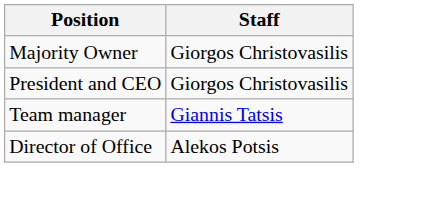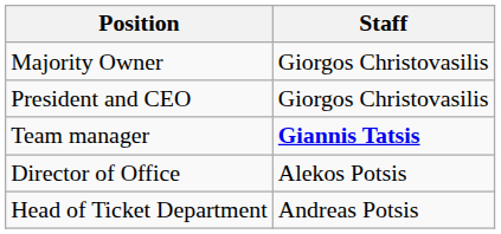Team manager | Staff: normal -> bold
+ row: Head of Ticket Department | Andreas Potsis
